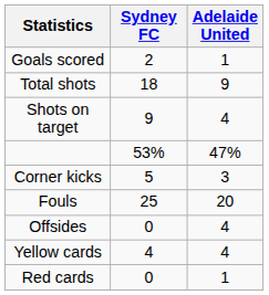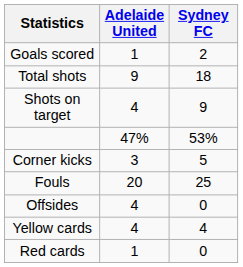columns swapped: Sydney FC <-> Adelaide United
